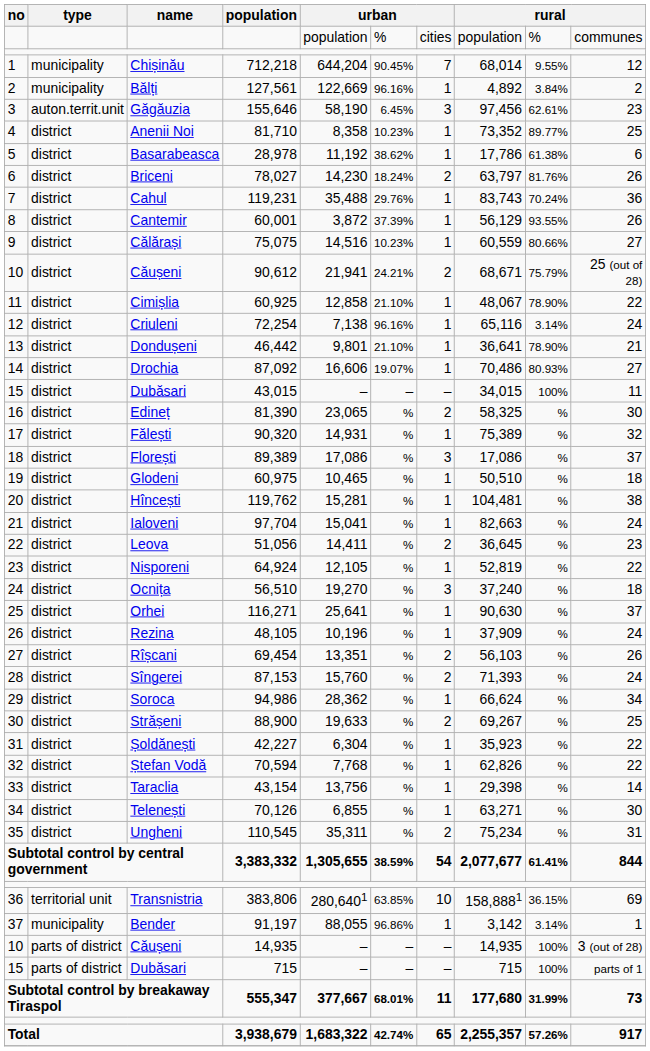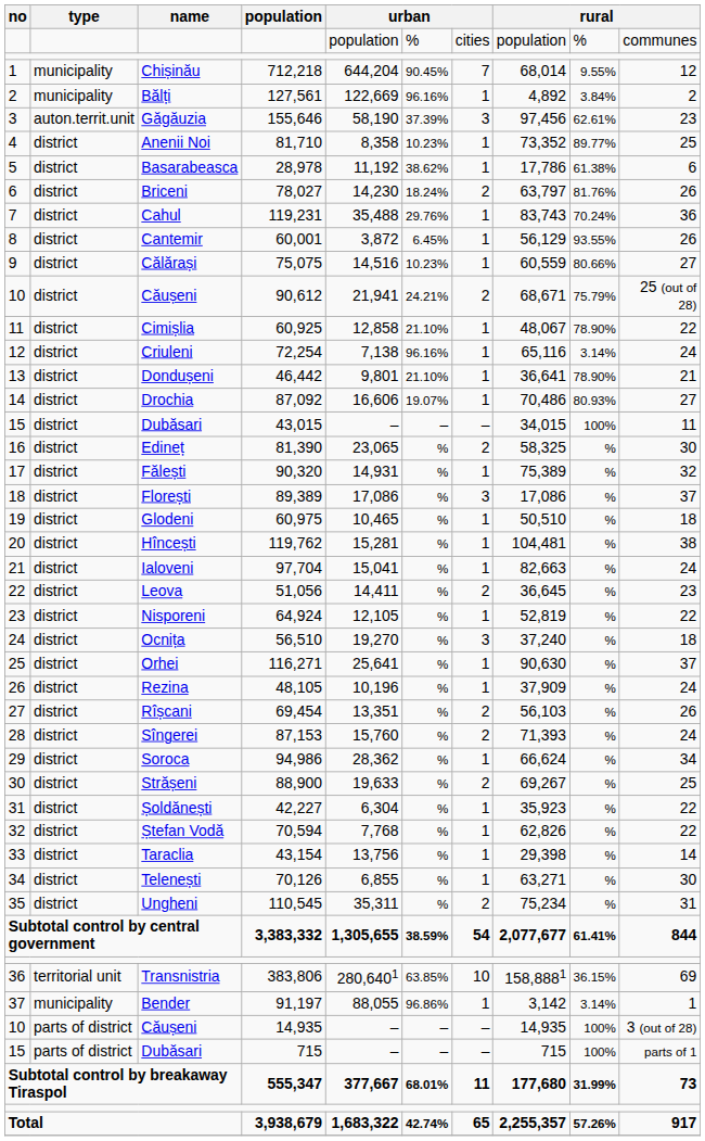155,646 | column 6: 6.45% -> 37.39%
60,001 | column 6: 37.39% -> 6.45%
